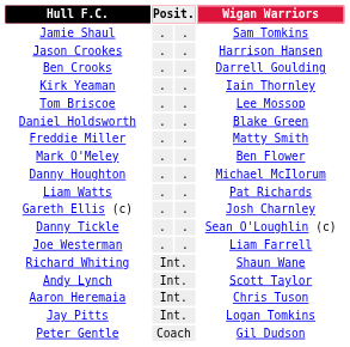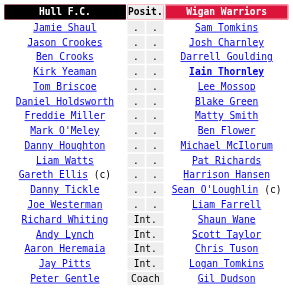Jason Crookes | Wigan Warriors: Harrison Hansen -> Josh Charnley
Kirk Yeaman | Wigan Warriors: normal -> bold
Gareth Ellis (c) | Wigan Warriors: Josh Charnley -> Harrison Hansen
